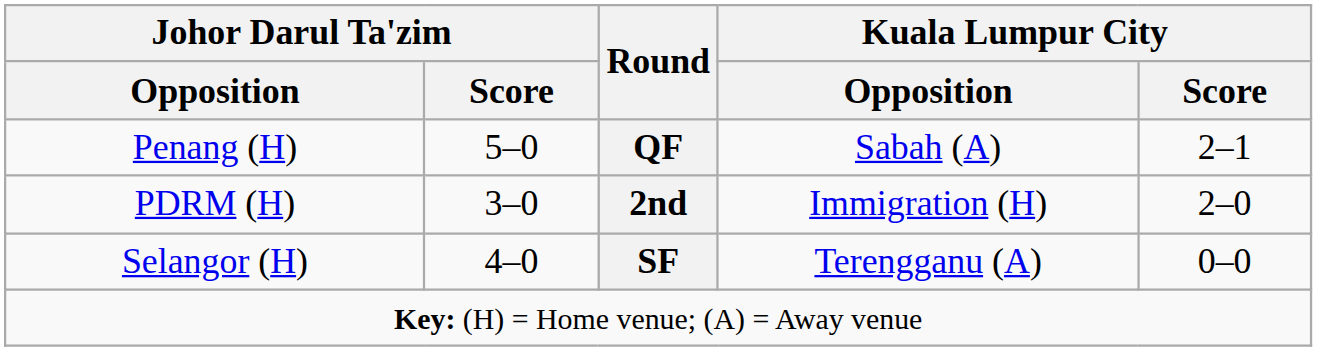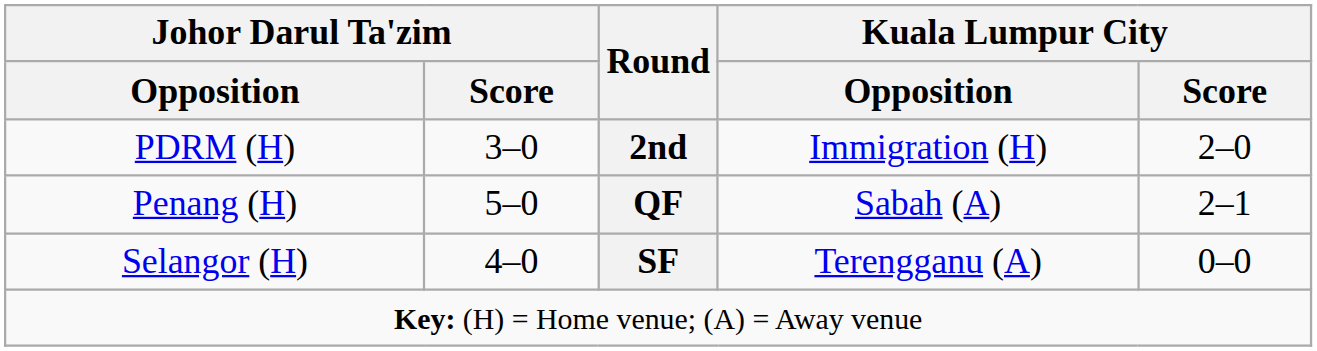rows swapped: PDRM (H) <-> Penang (H)
